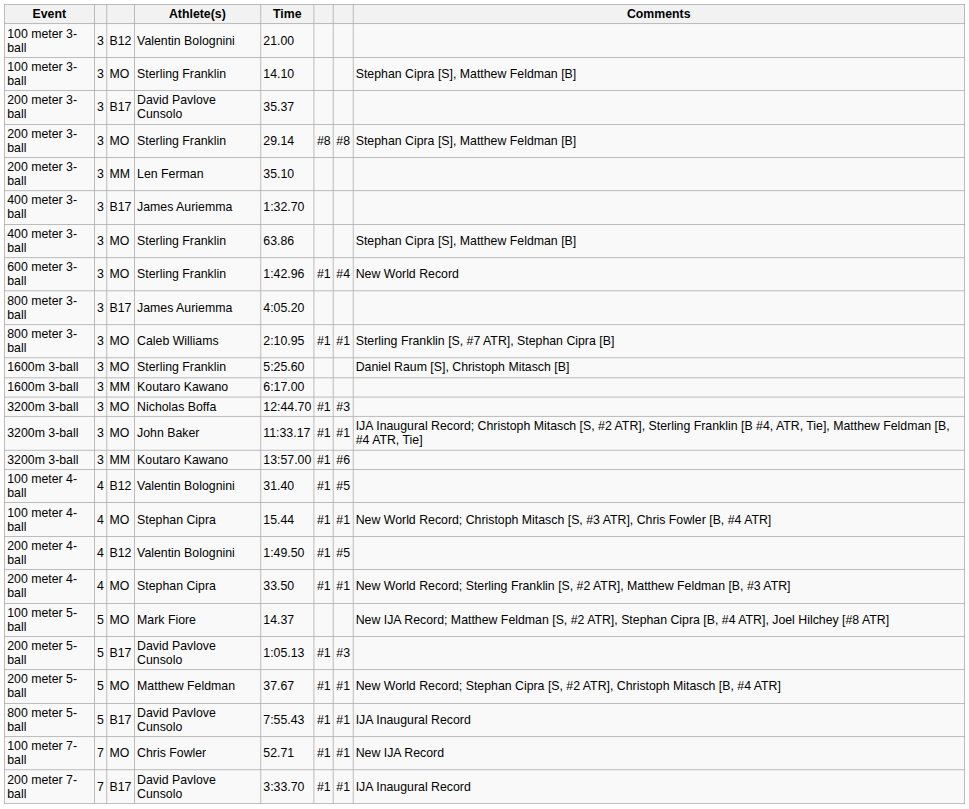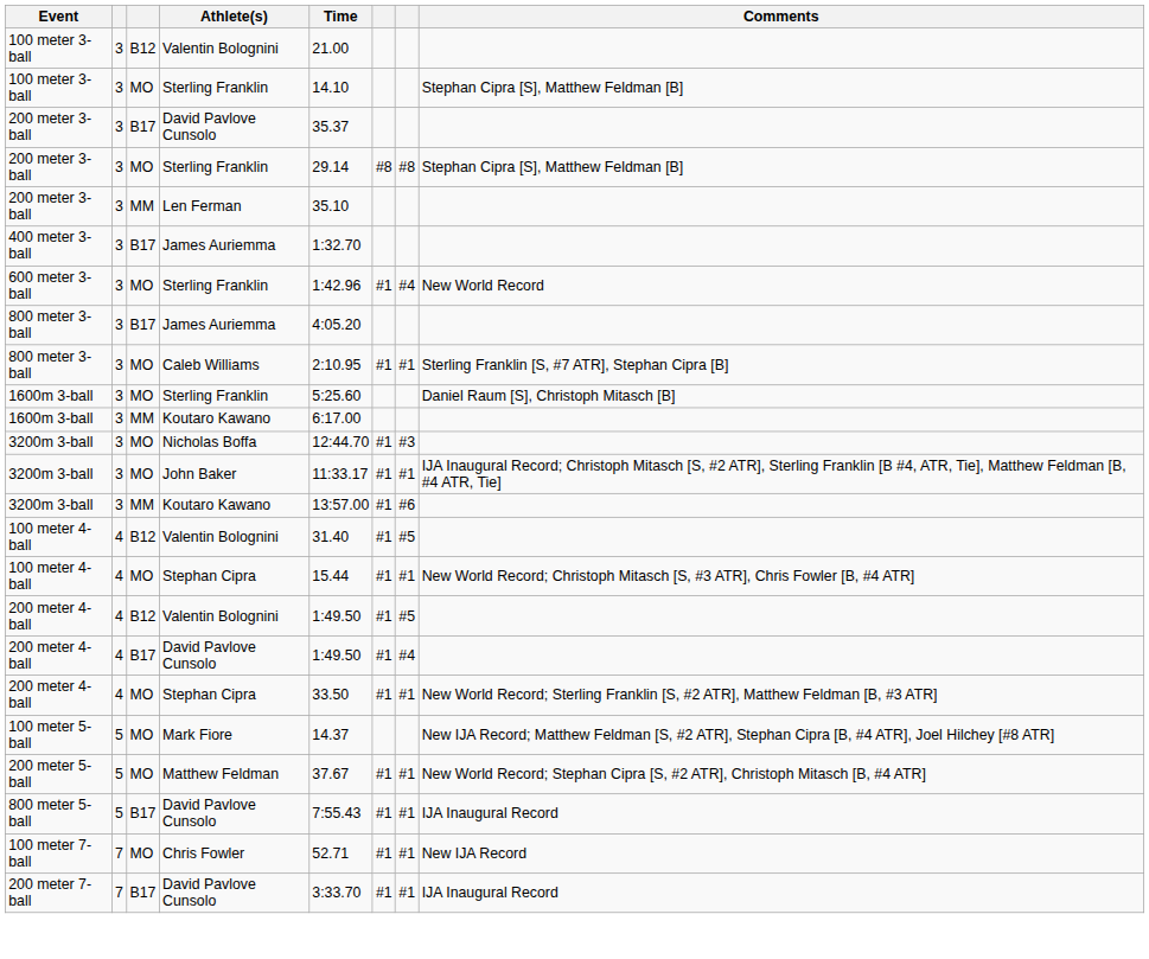- row: 400 meter 3-ball | 3 | MO | Sterling Franklin | 63.86 | Stephan Cipra [S], Matthew Feldman [B]
+ row: 200 meter 4-ball | 4 | B17 | David Pavlove Cunsolo | 1:49.50 | #1 | #4
- row: 200 meter 5-ball | 5 | B17 | David Pavlove Cunsolo | 1:05.13 | #1 | #3
